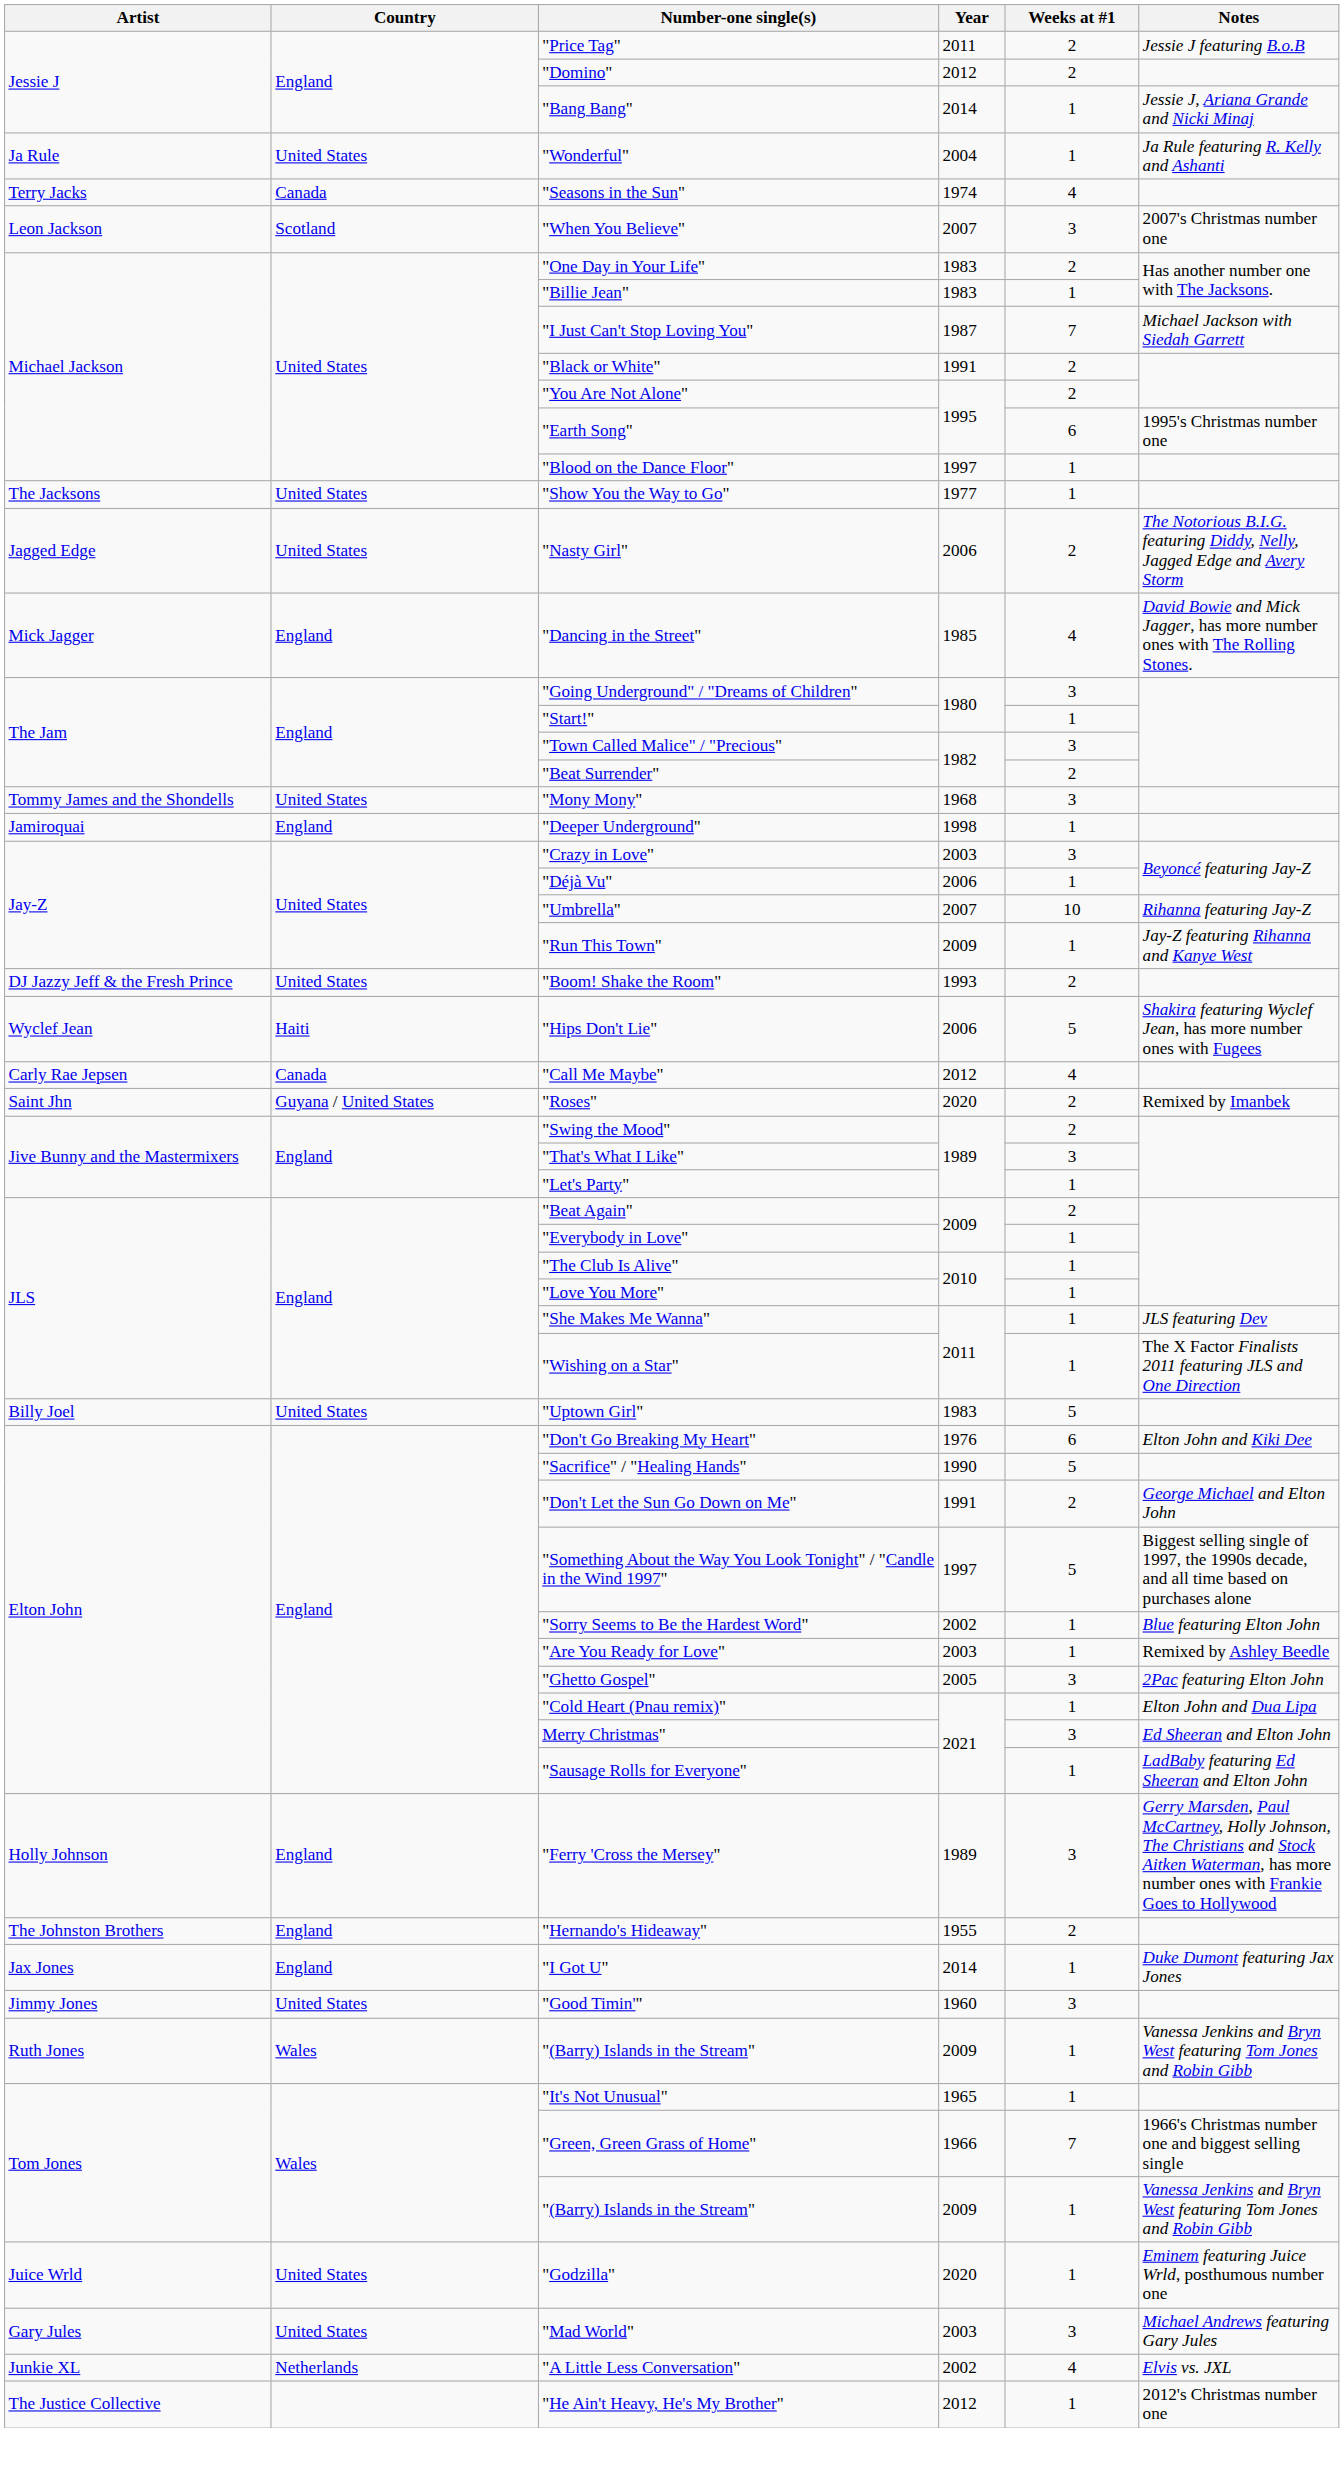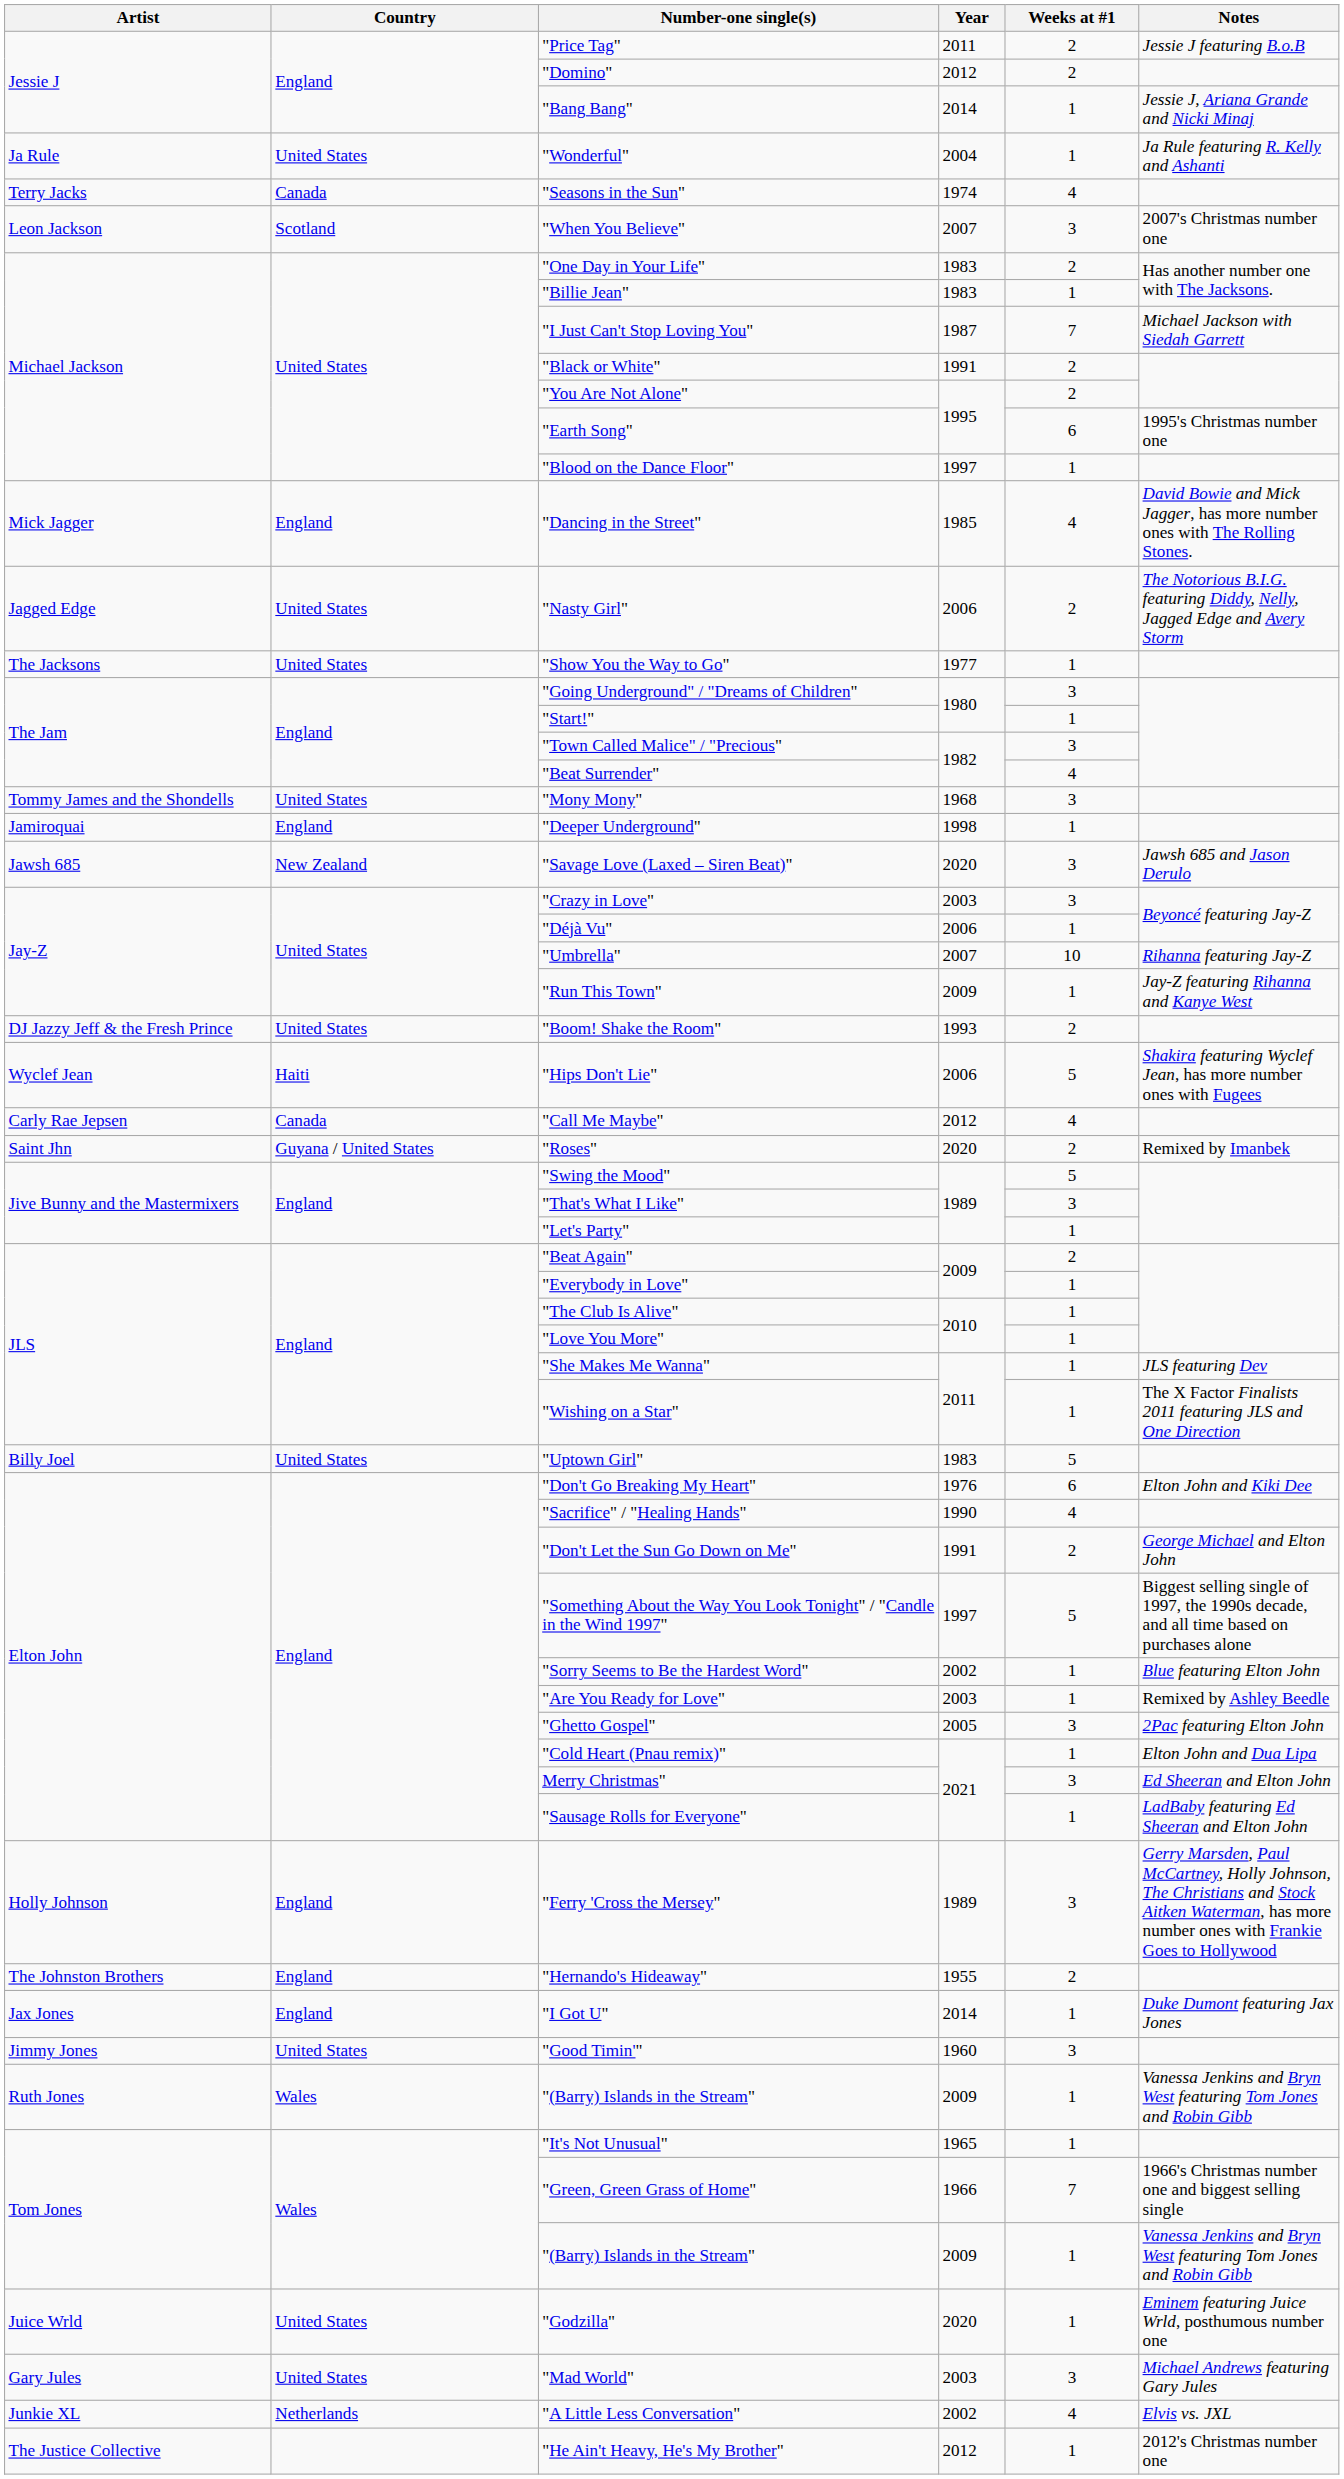rows swapped: "Show You the Way to Go" <-> "Dancing in the Street"
"Beat Surrender" | Weeks at #1: 2 -> 4
+ row: Jawsh 685 | New Zealand | "Savage Love (Laxed – Siren Beat)" | 2020 | 3 | Jawsh 685 and Jason Derulo
"Swing the Mood" | Weeks at #1: 2 -> 5
"Sacrifice" / "Healing Hands" | Weeks at #1: 5 -> 4
